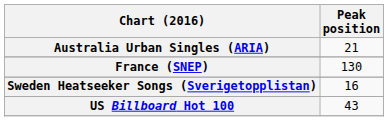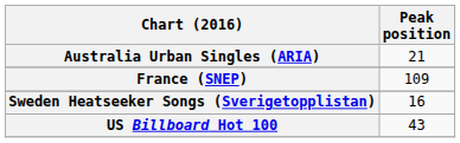France (SNEP) | Peak position: 130 -> 109
